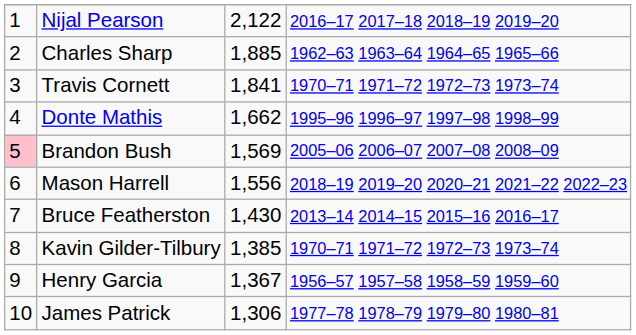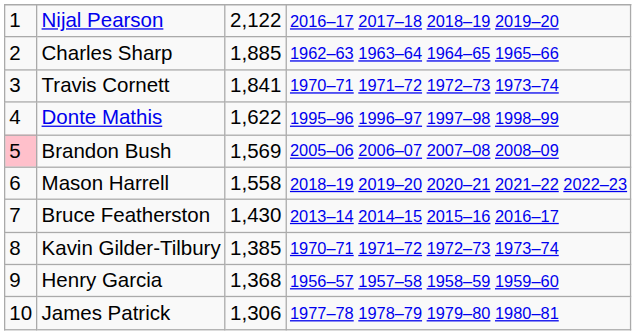Donte Mathis | column 3: 1,662 -> 1,622
Mason Harrell | column 3: 1,556 -> 1,558
Henry Garcia | column 3: 1,367 -> 1,368
